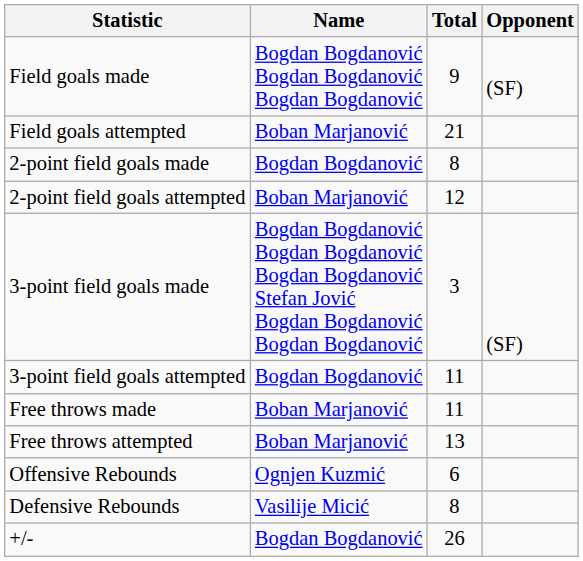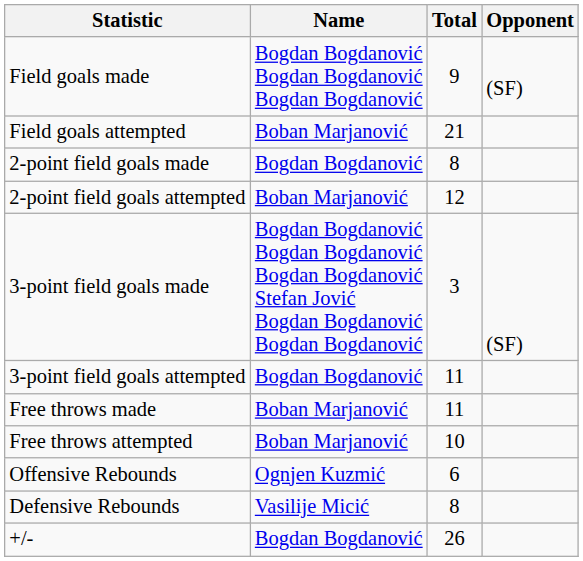Free throws attempted | Total: 13 -> 10
